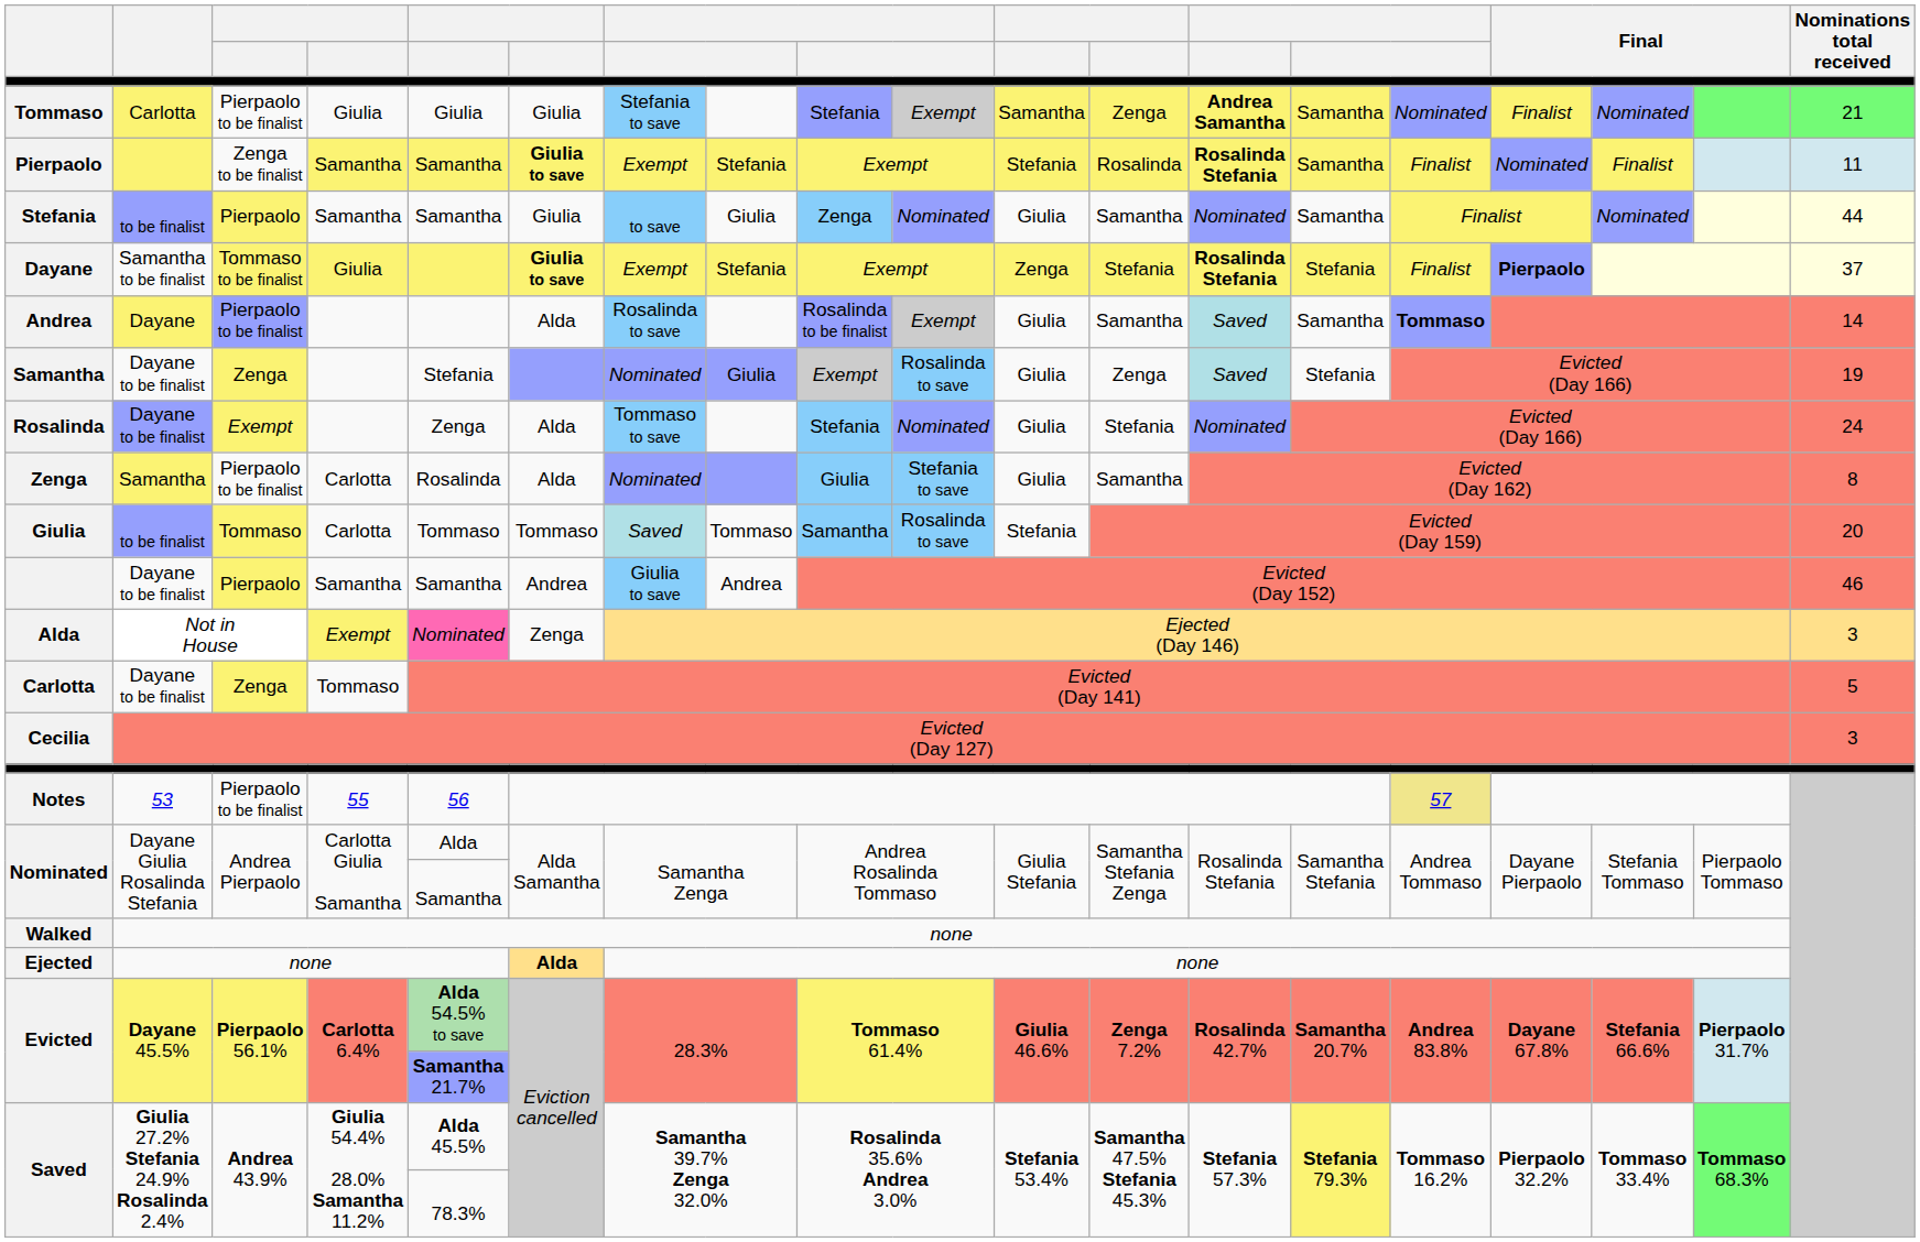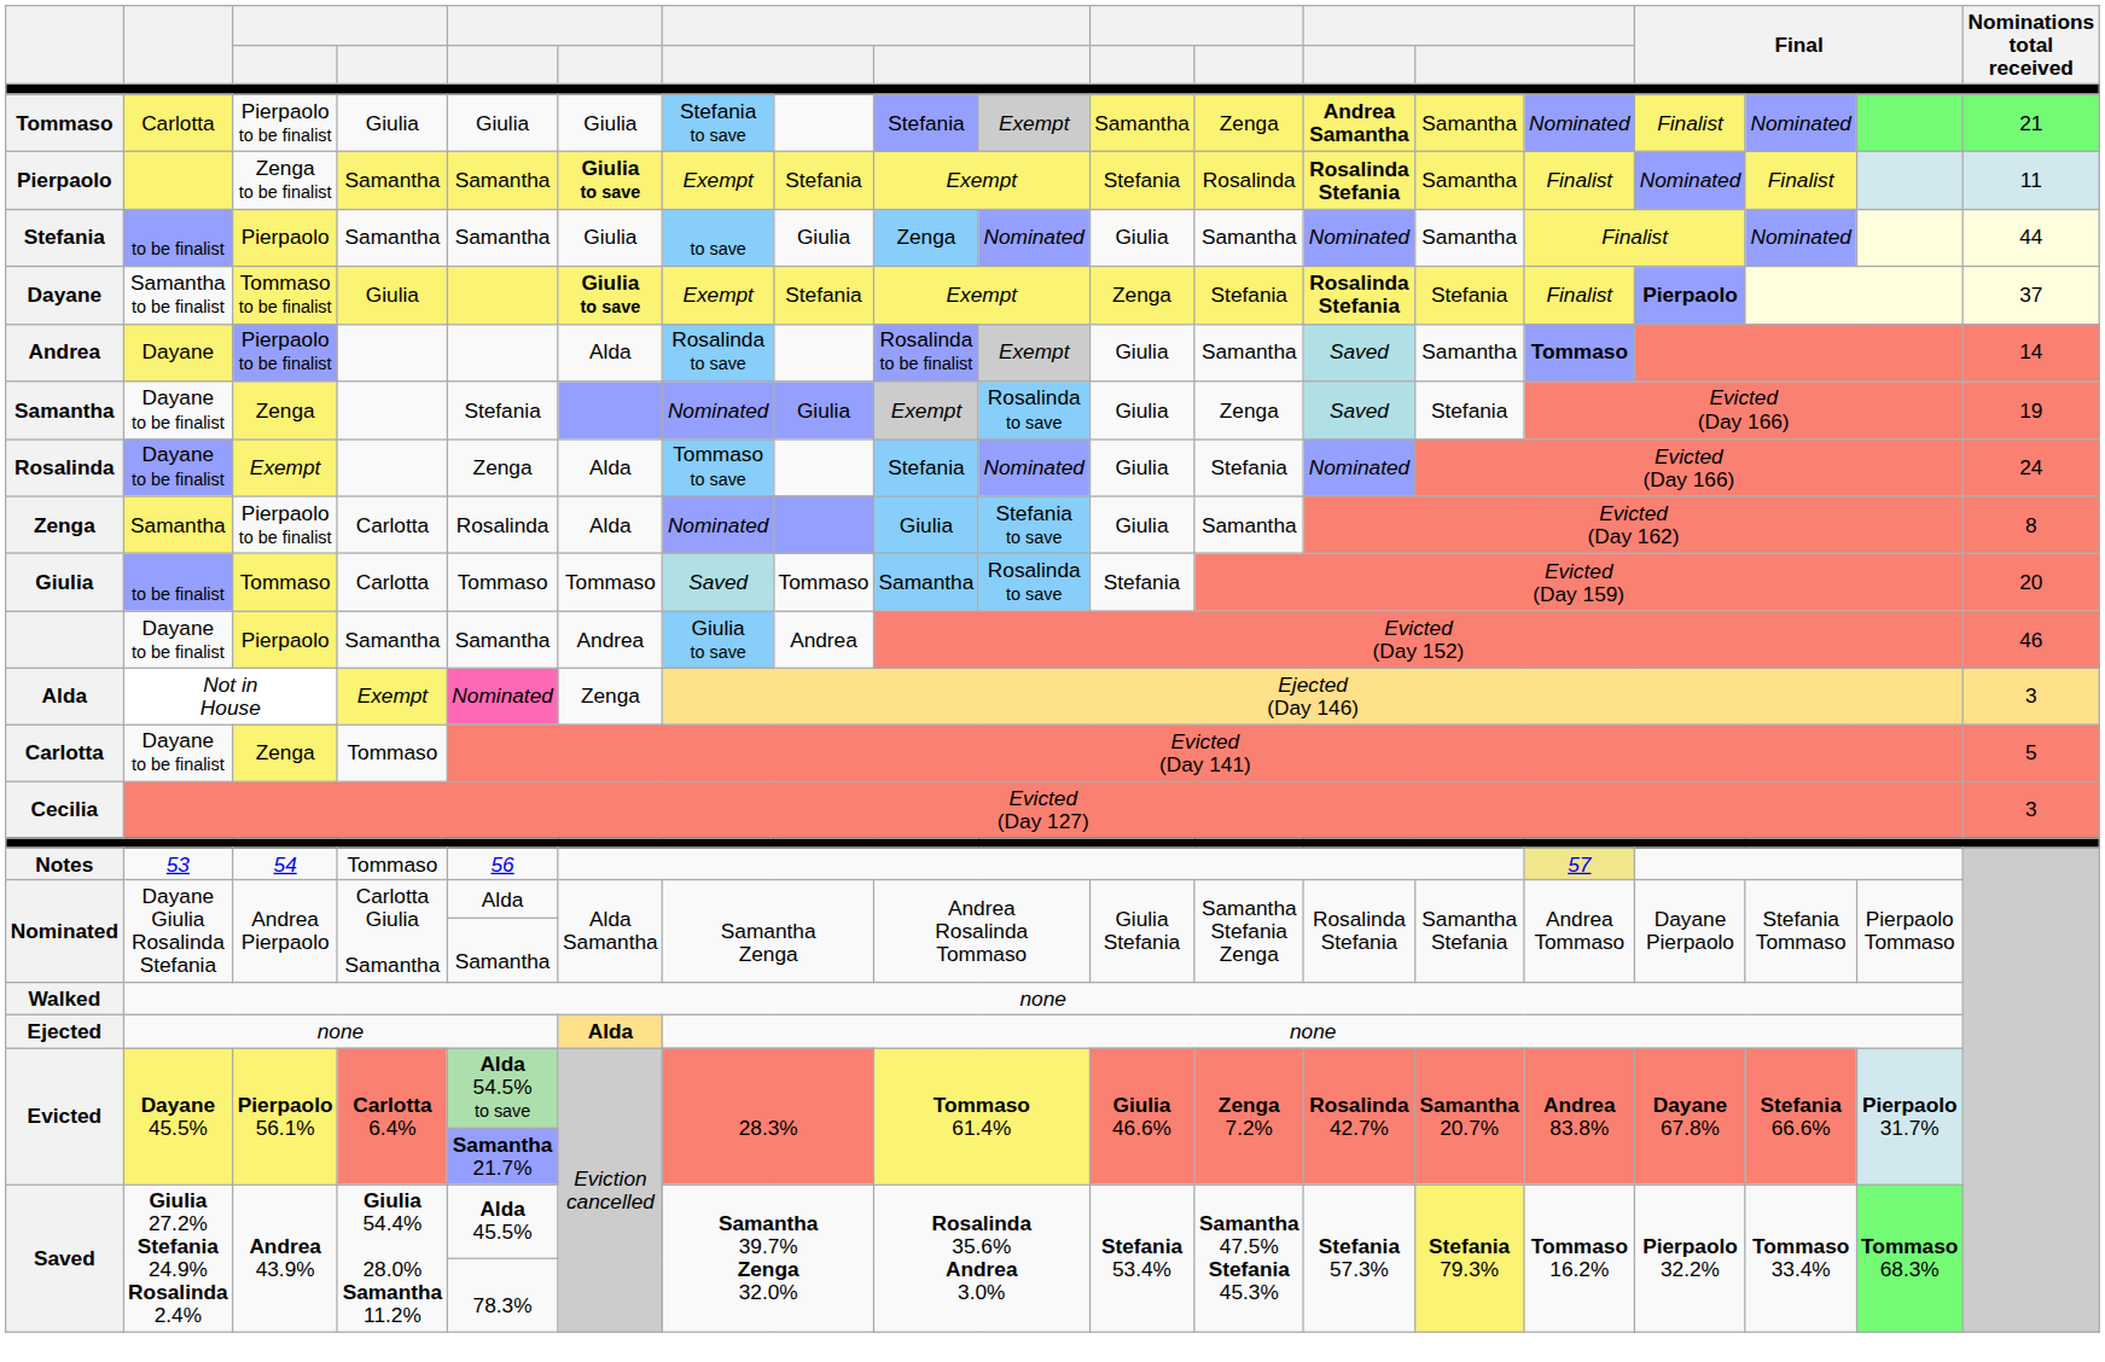Notes | column 3: Pierpaolo to be finalist -> 54
Notes | column 4: 55 -> Tommaso
